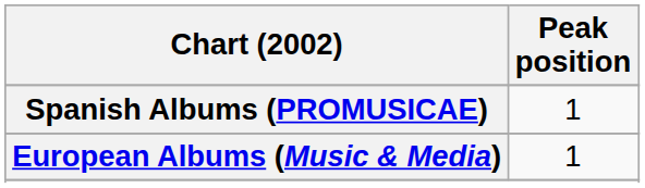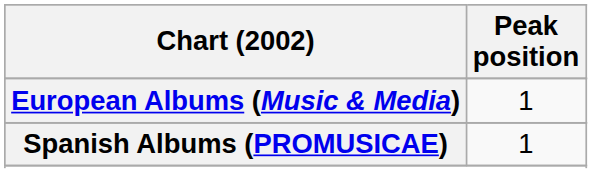rows swapped: European Albums (Music & Media) <-> Spanish Albums (PROMUSICAE)
